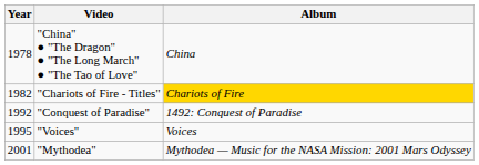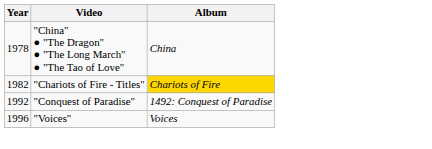"Voices" | Year: 1995 -> 1996
- row: 2001 | "Mythodea" | Mythodea — Music for the NASA Mission: 2001 Mars Odyssey
